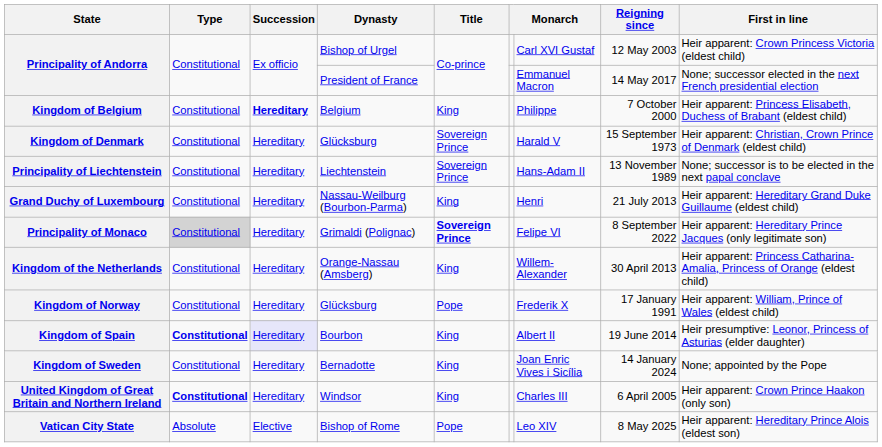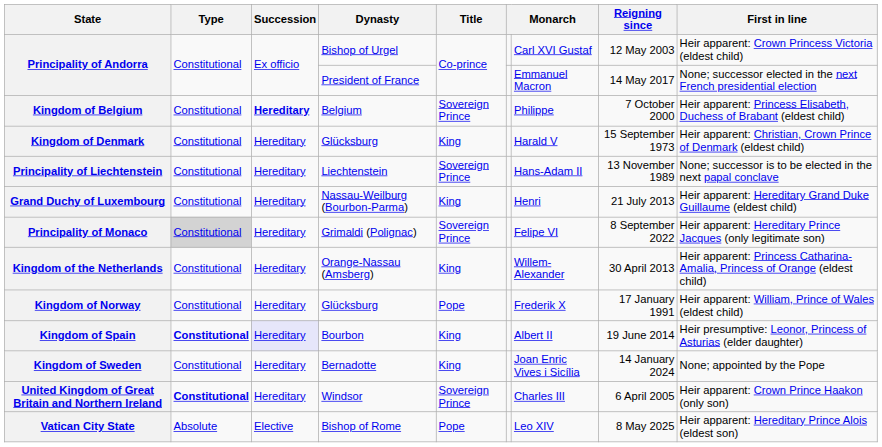Kingdom of Belgium | Title: King -> Sovereign Prince
Kingdom of Denmark | Title: Sovereign Prince -> King
Principality of Monaco | Title: bold -> normal
United Kingdom of Great Britain and Northern Ireland | Title: King -> Sovereign Prince
